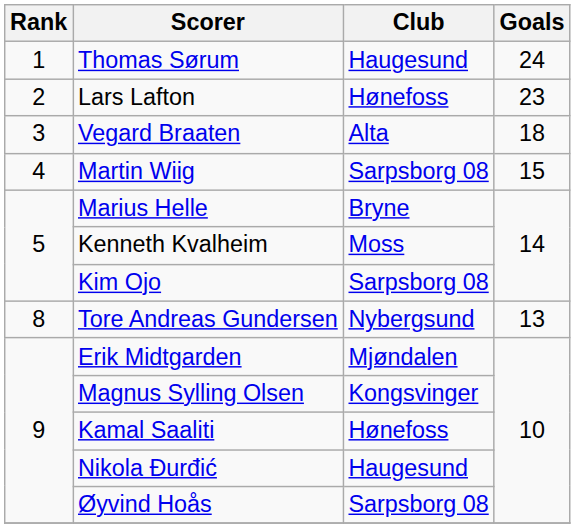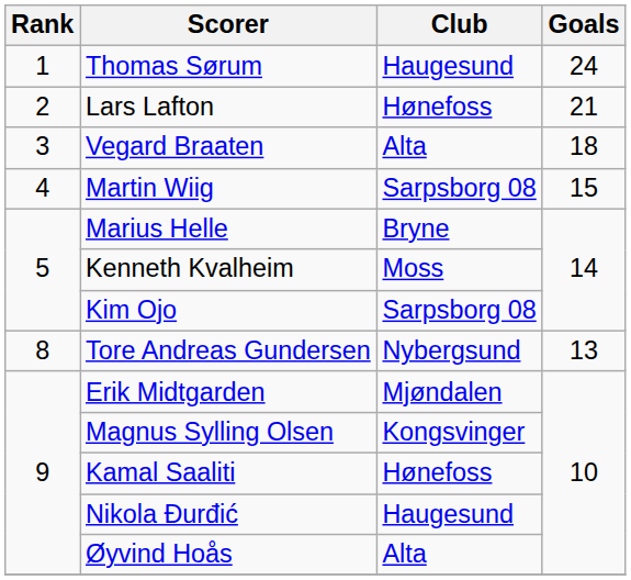Lars Lafton | Goals: 23 -> 21
Øyvind Hoås | Club: Sarpsborg 08 -> Alta
